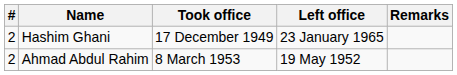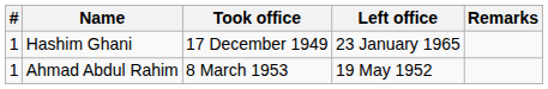Hashim Ghani | #: 2 -> 1
Ahmad Abdul Rahim | #: 2 -> 1
